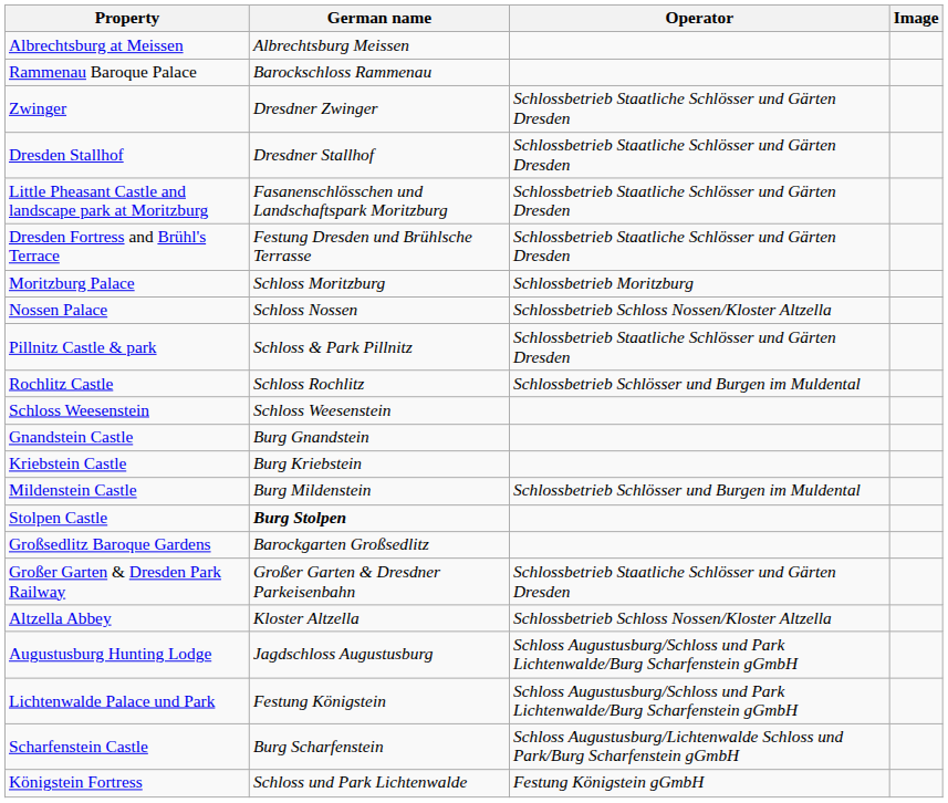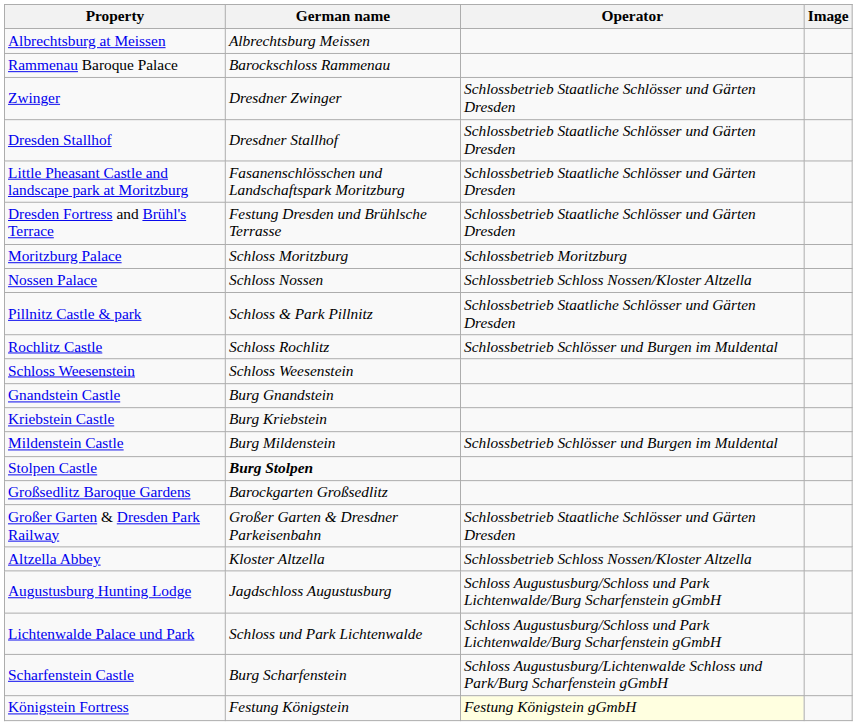Lichtenwalde Palace und Park | German name: Festung Königstein -> Schloss und Park Lichtenwalde
Königstein Fortress | German name: Schloss und Park Lichtenwalde -> Festung Königstein
Königstein Fortress | Operator: no background -> lightyellow background
